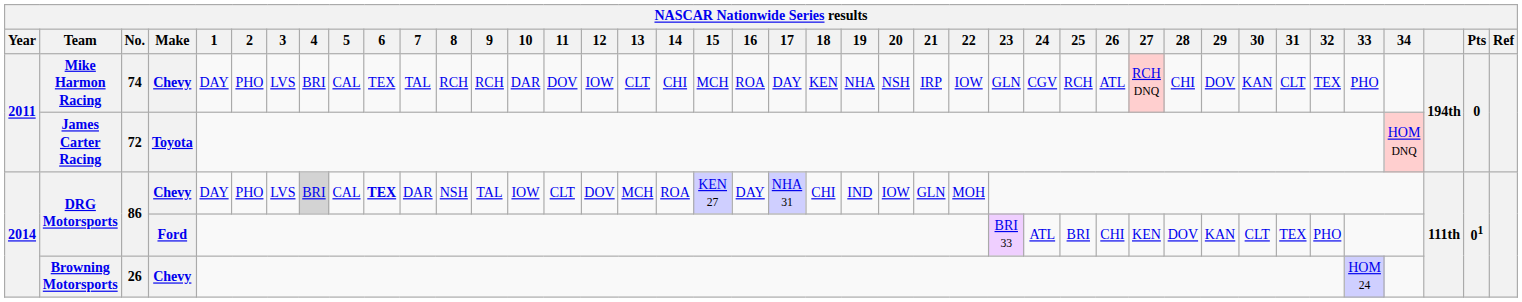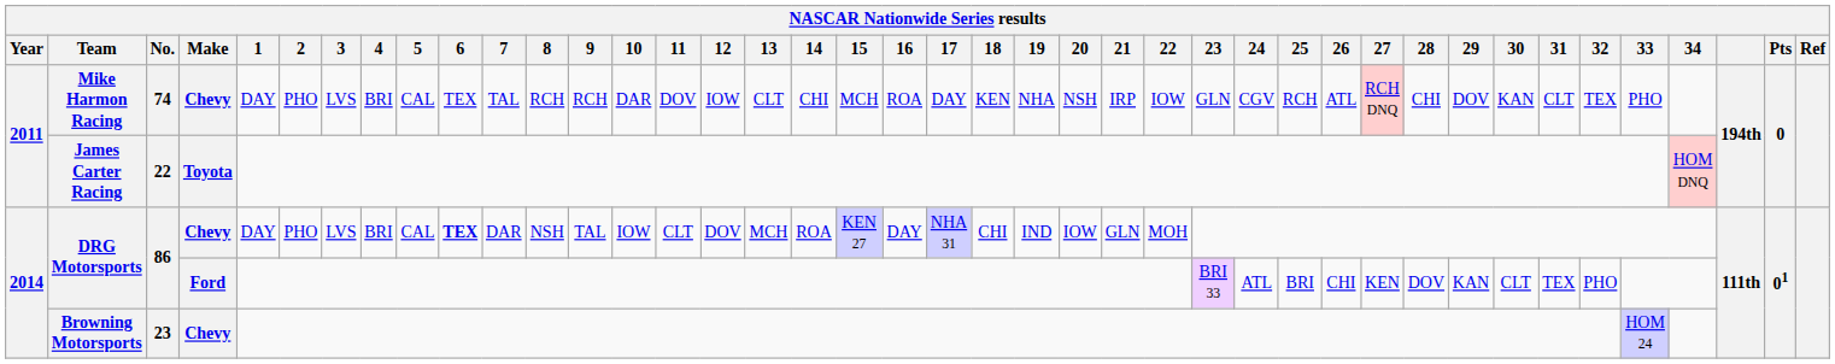James Carter Racing | No.: 72 -> 22
DRG Motorsports / Chevy | 4: lightgrey background -> no background
Browning Motorsports | No.: 26 -> 23
